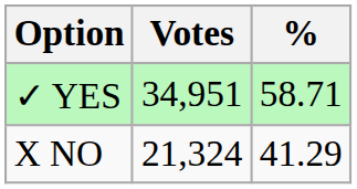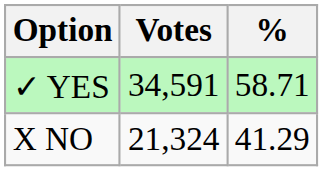✓ YES | Votes: 34,951 -> 34,591
